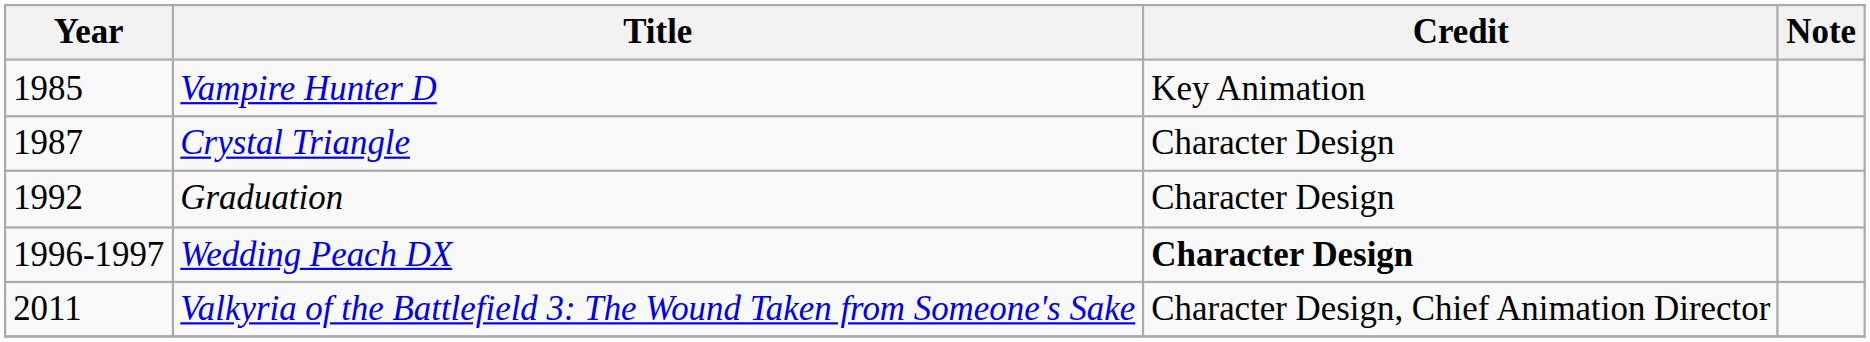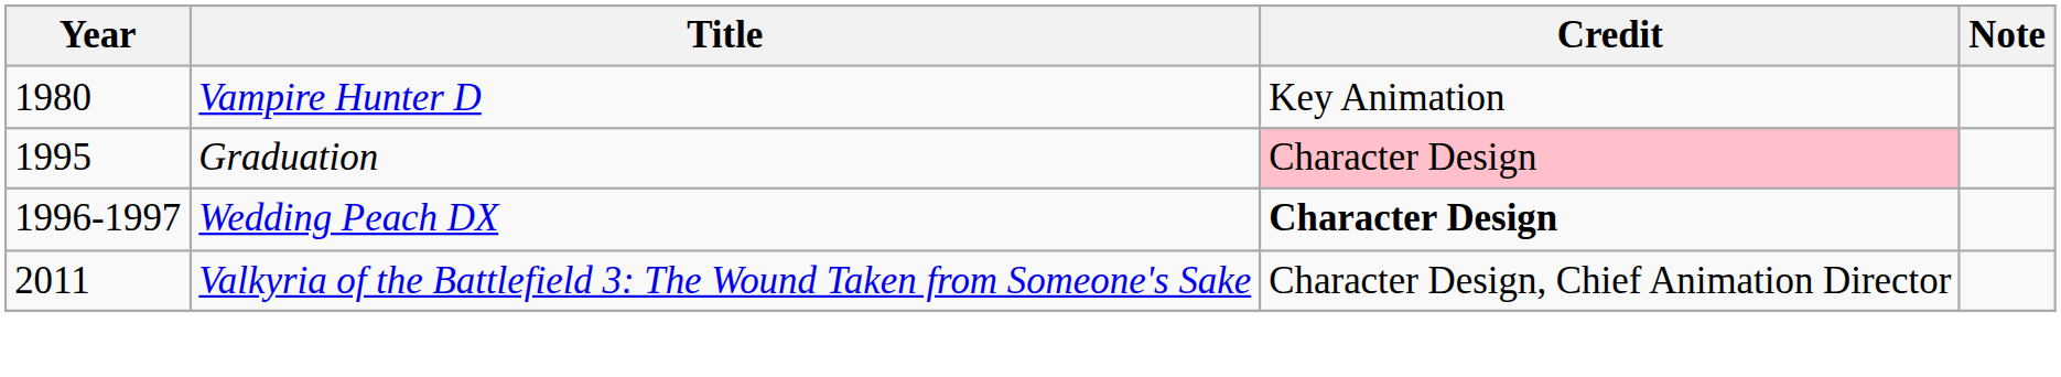Vampire Hunter D | Year: 1985 -> 1980
- row: 1987 | Crystal Triangle | Character Design
Graduation | Year: 1992 -> 1995
Graduation | Credit: no background -> pink background
